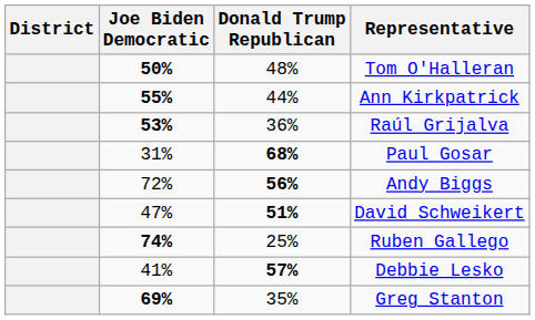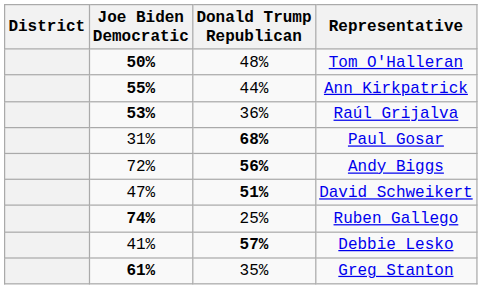Greg Stanton | Joe Biden Democratic: 69% -> 61%
